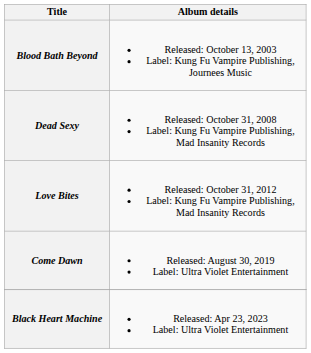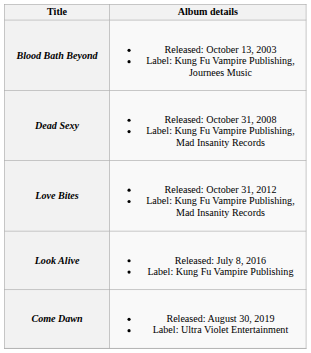+ row: Look Alive | Released: July 8, 2016 Label: Kung Fu Vampire Publishing
- row: Black Heart Machine | Released: Apr 23, 2023 Label: Ultra Violet Entertainment
